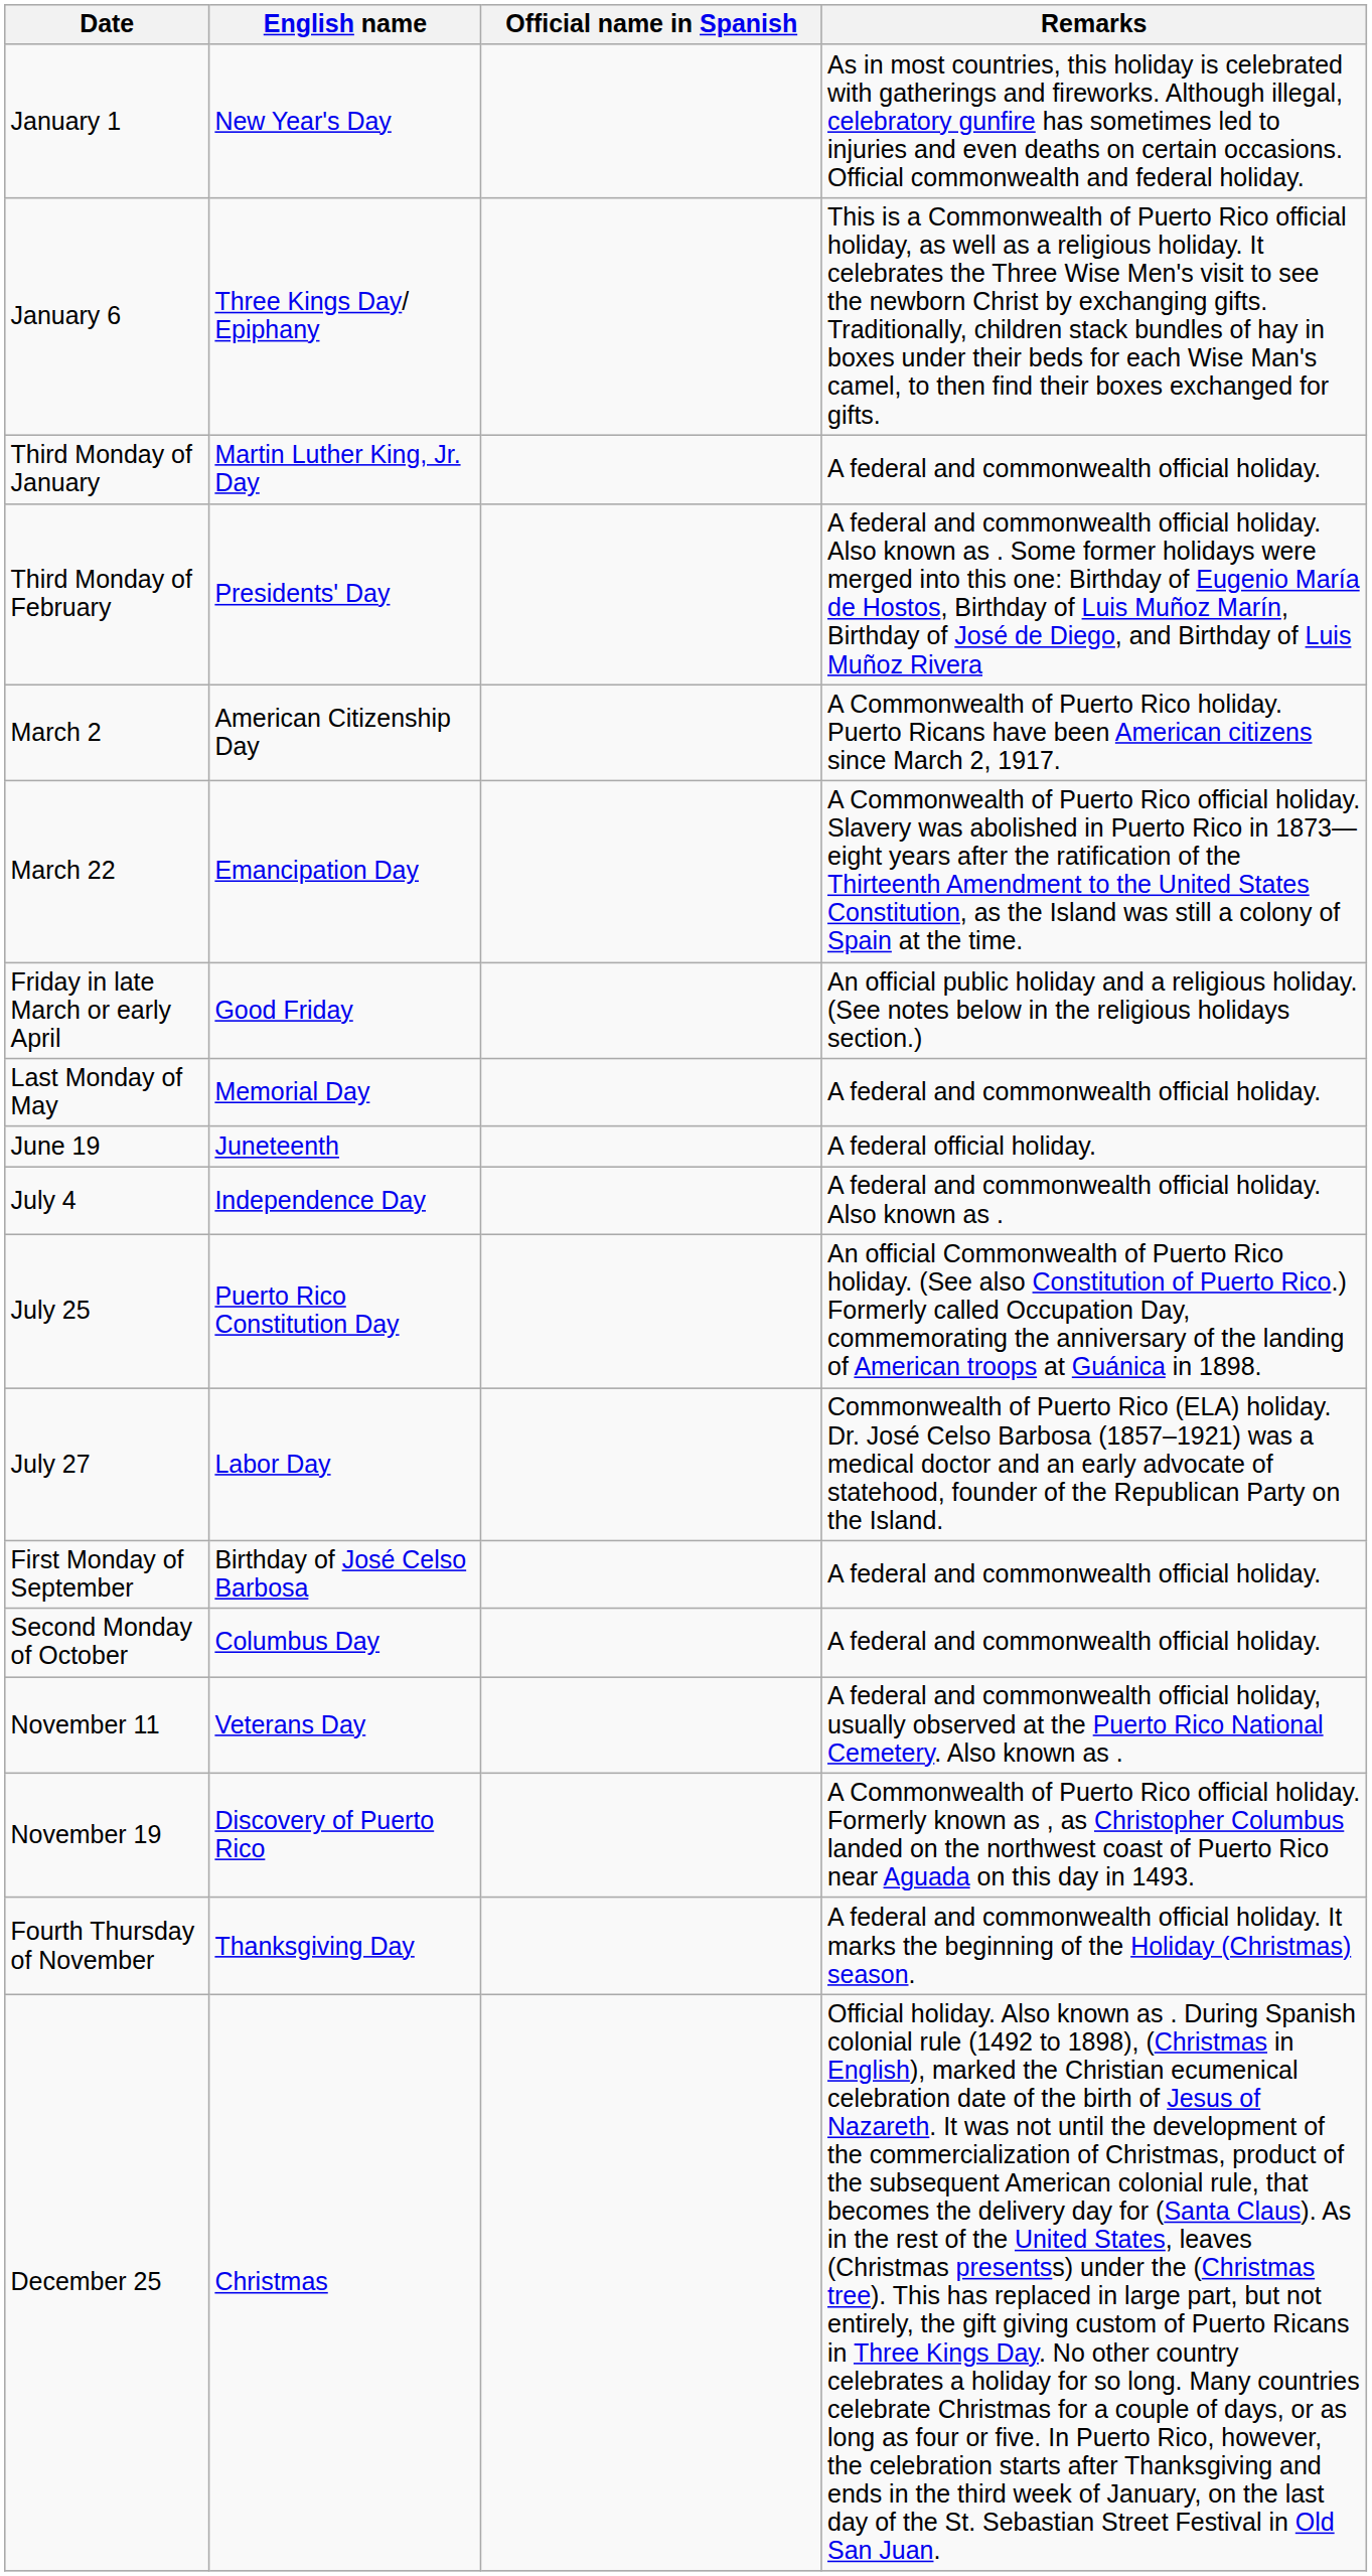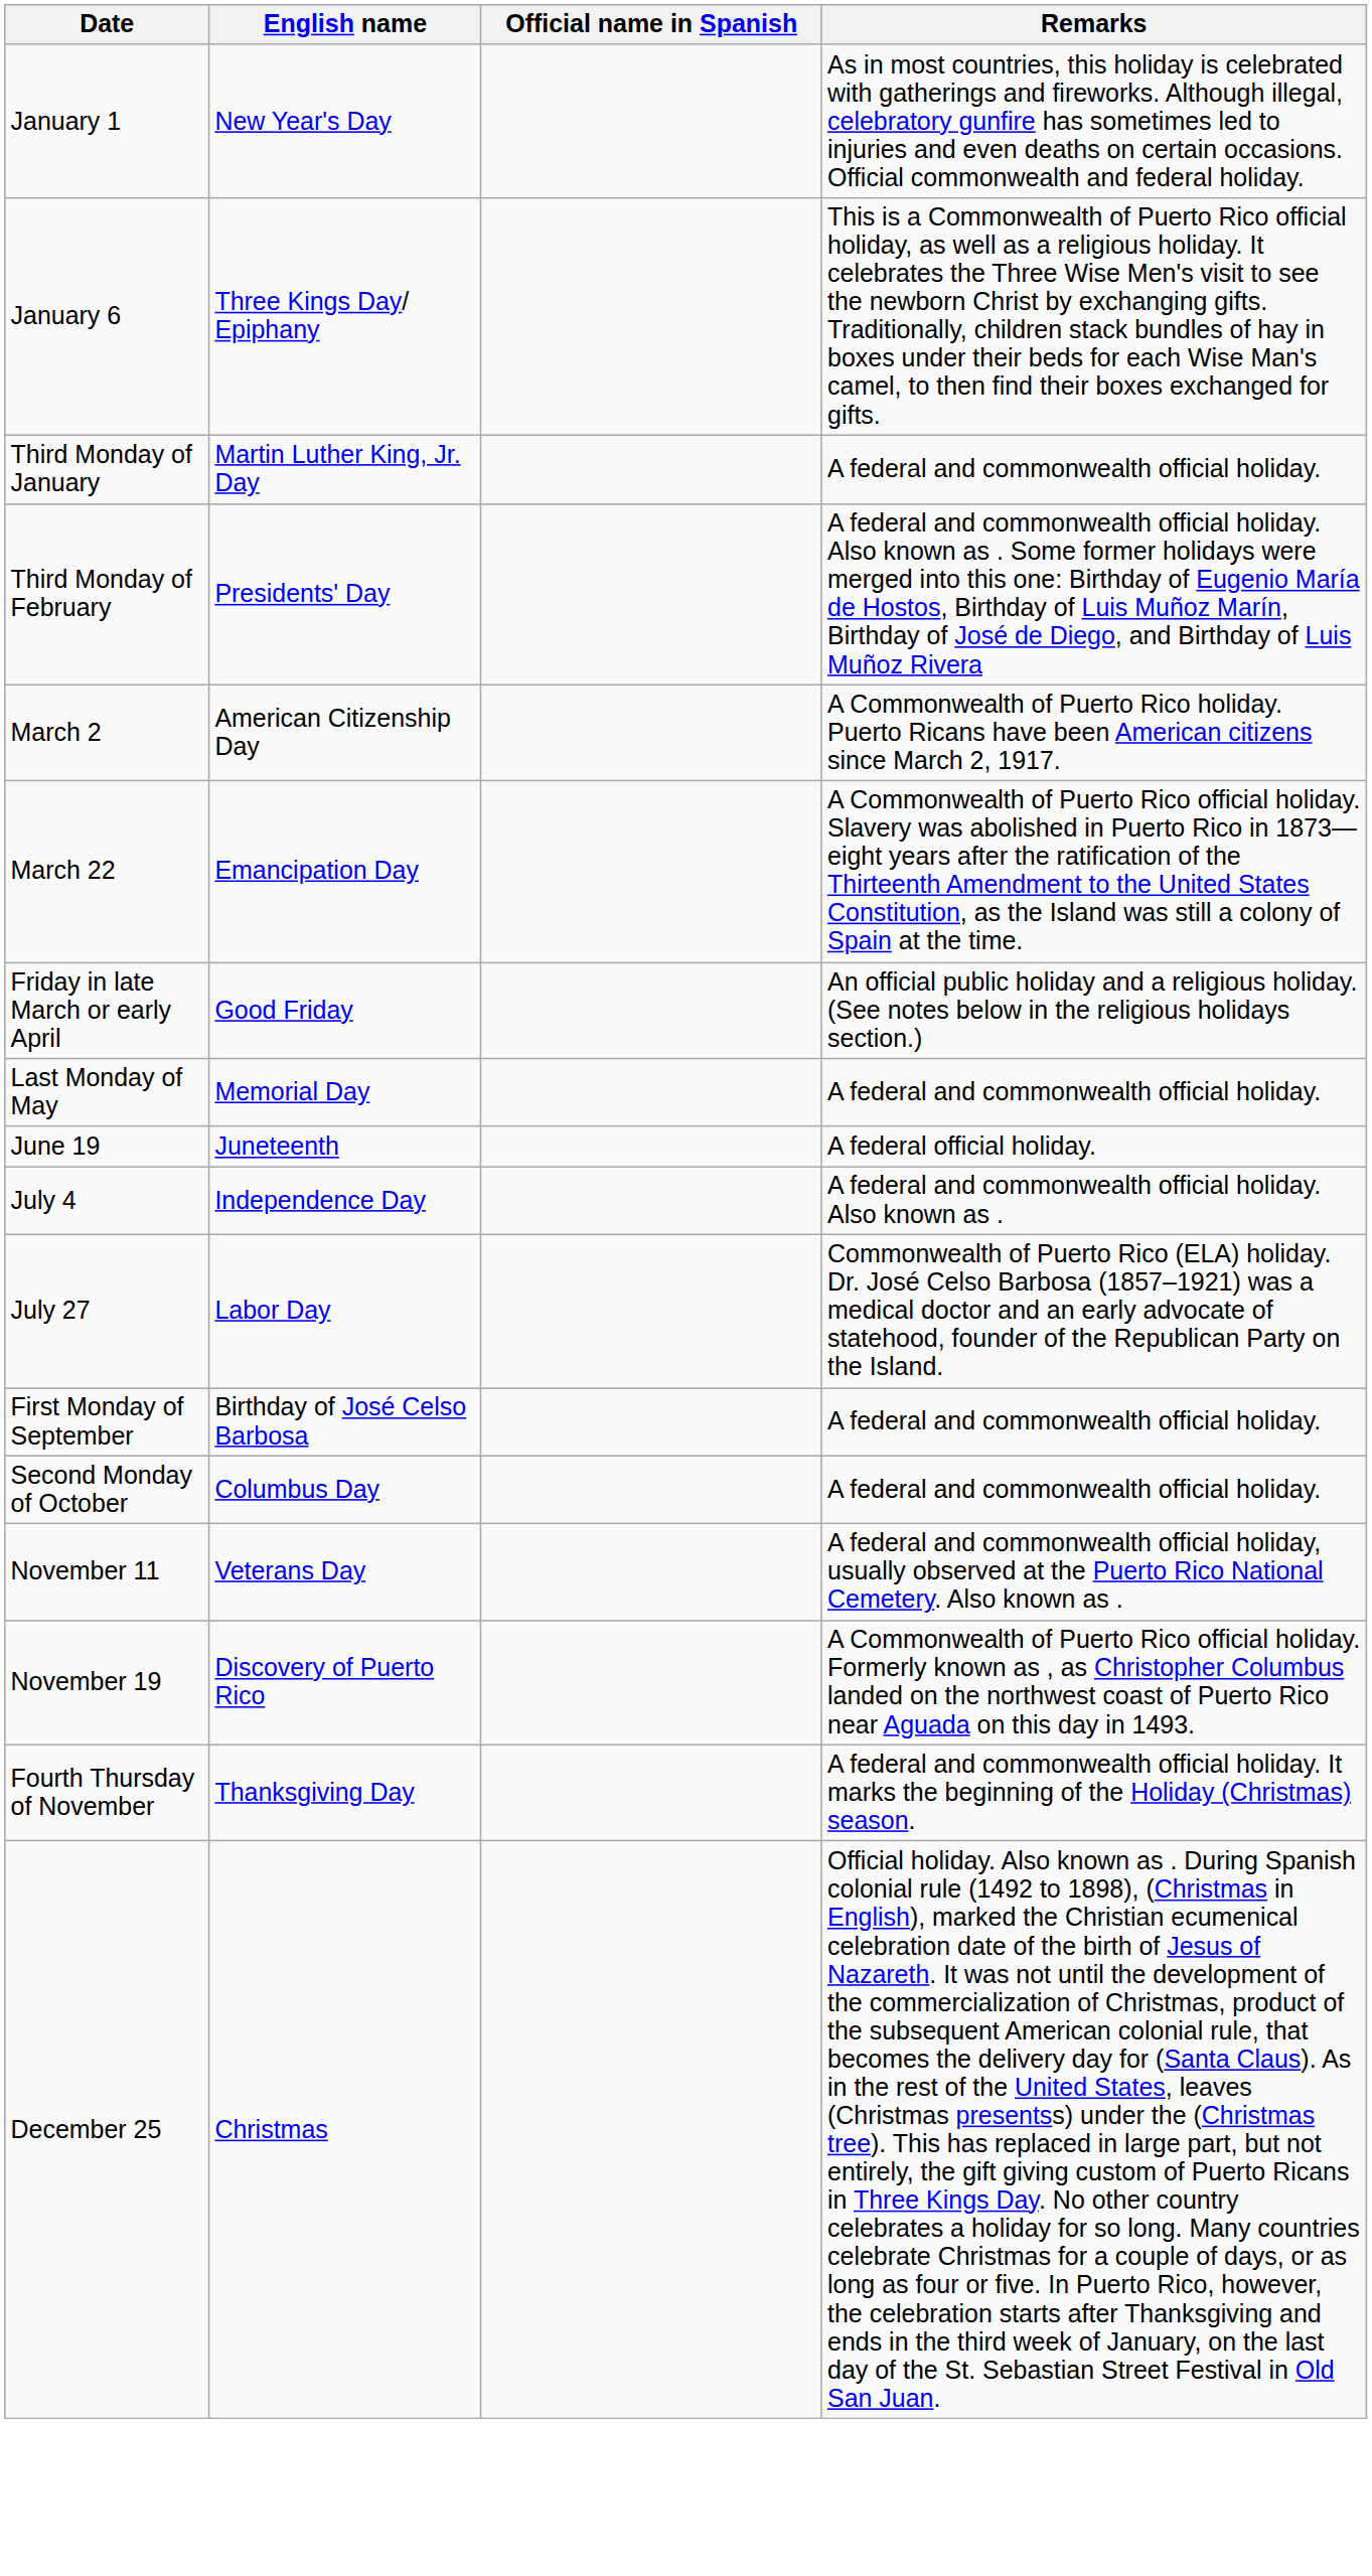- row: July 25 | Puerto Rico Constitution Day | An official Commonwealth of Puerto Rico holiday. (See also Constitution of Puerto Rico.) Formerly called Occupation Day, commemorating the anniversary of the landing of American troops at Guánica in 1898.
